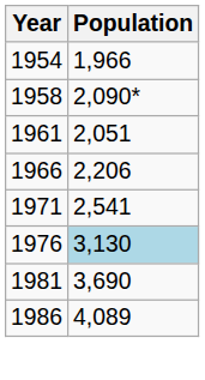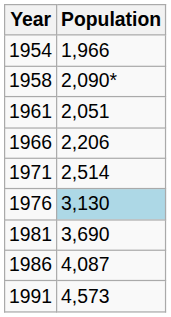1971 | Population: 2,541 -> 2,514
1986 | Population: 4,089 -> 4,087
+ row: 1991 | 4,573
